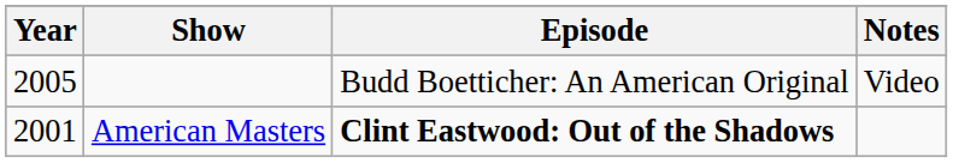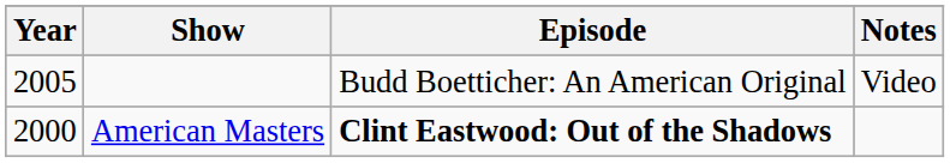American Masters | Year: 2001 -> 2000
